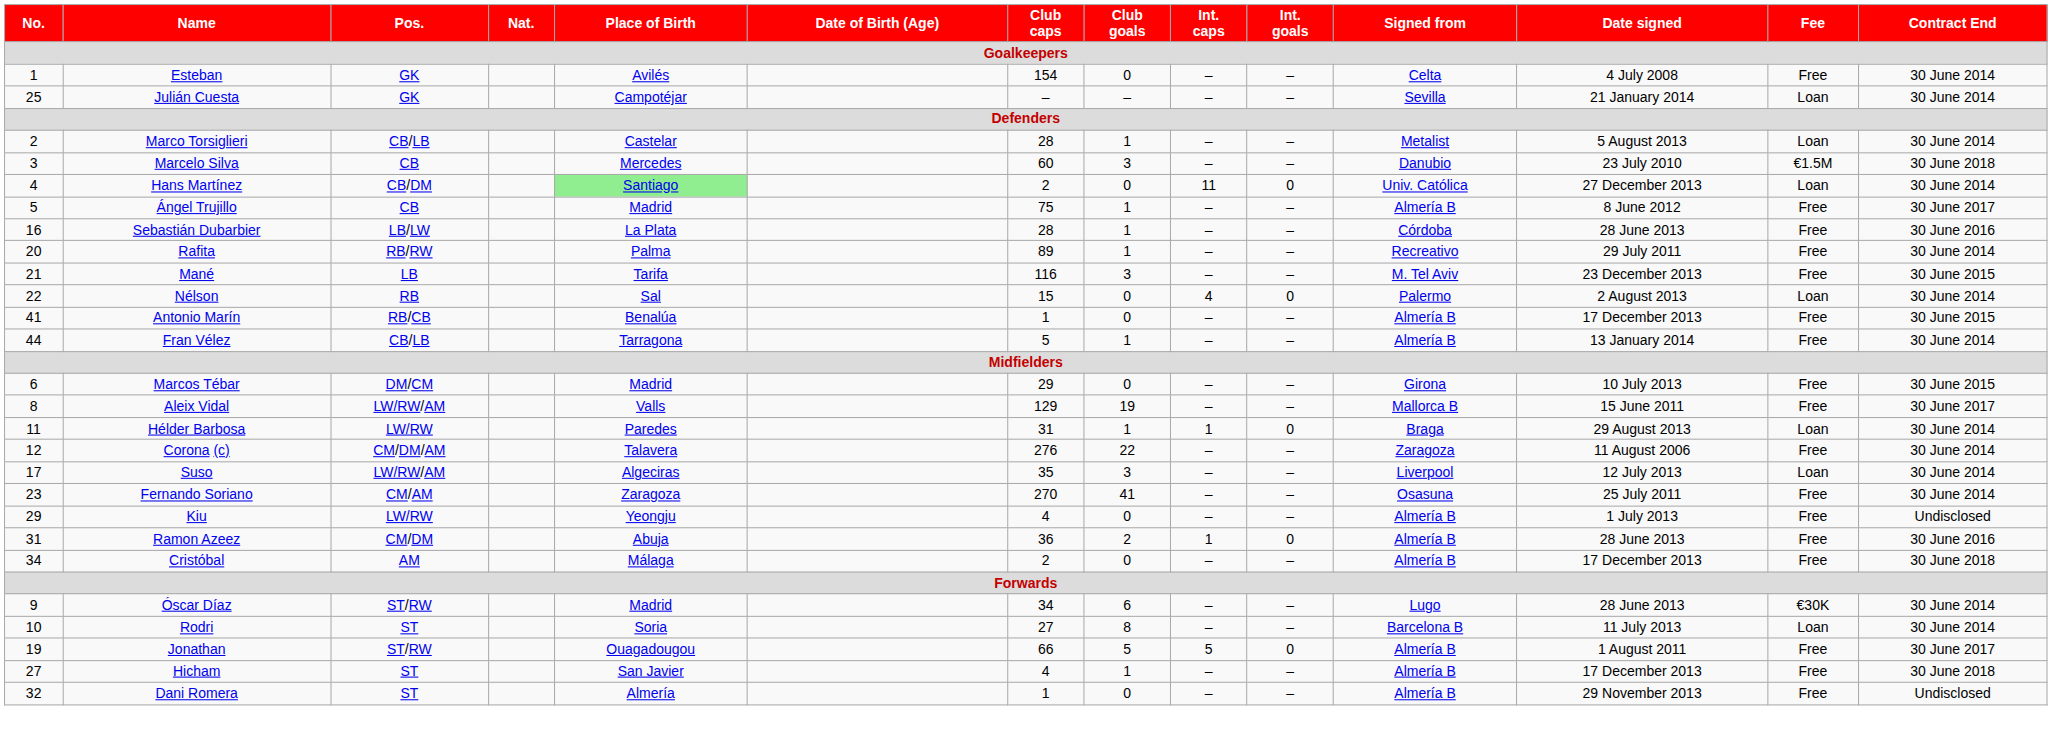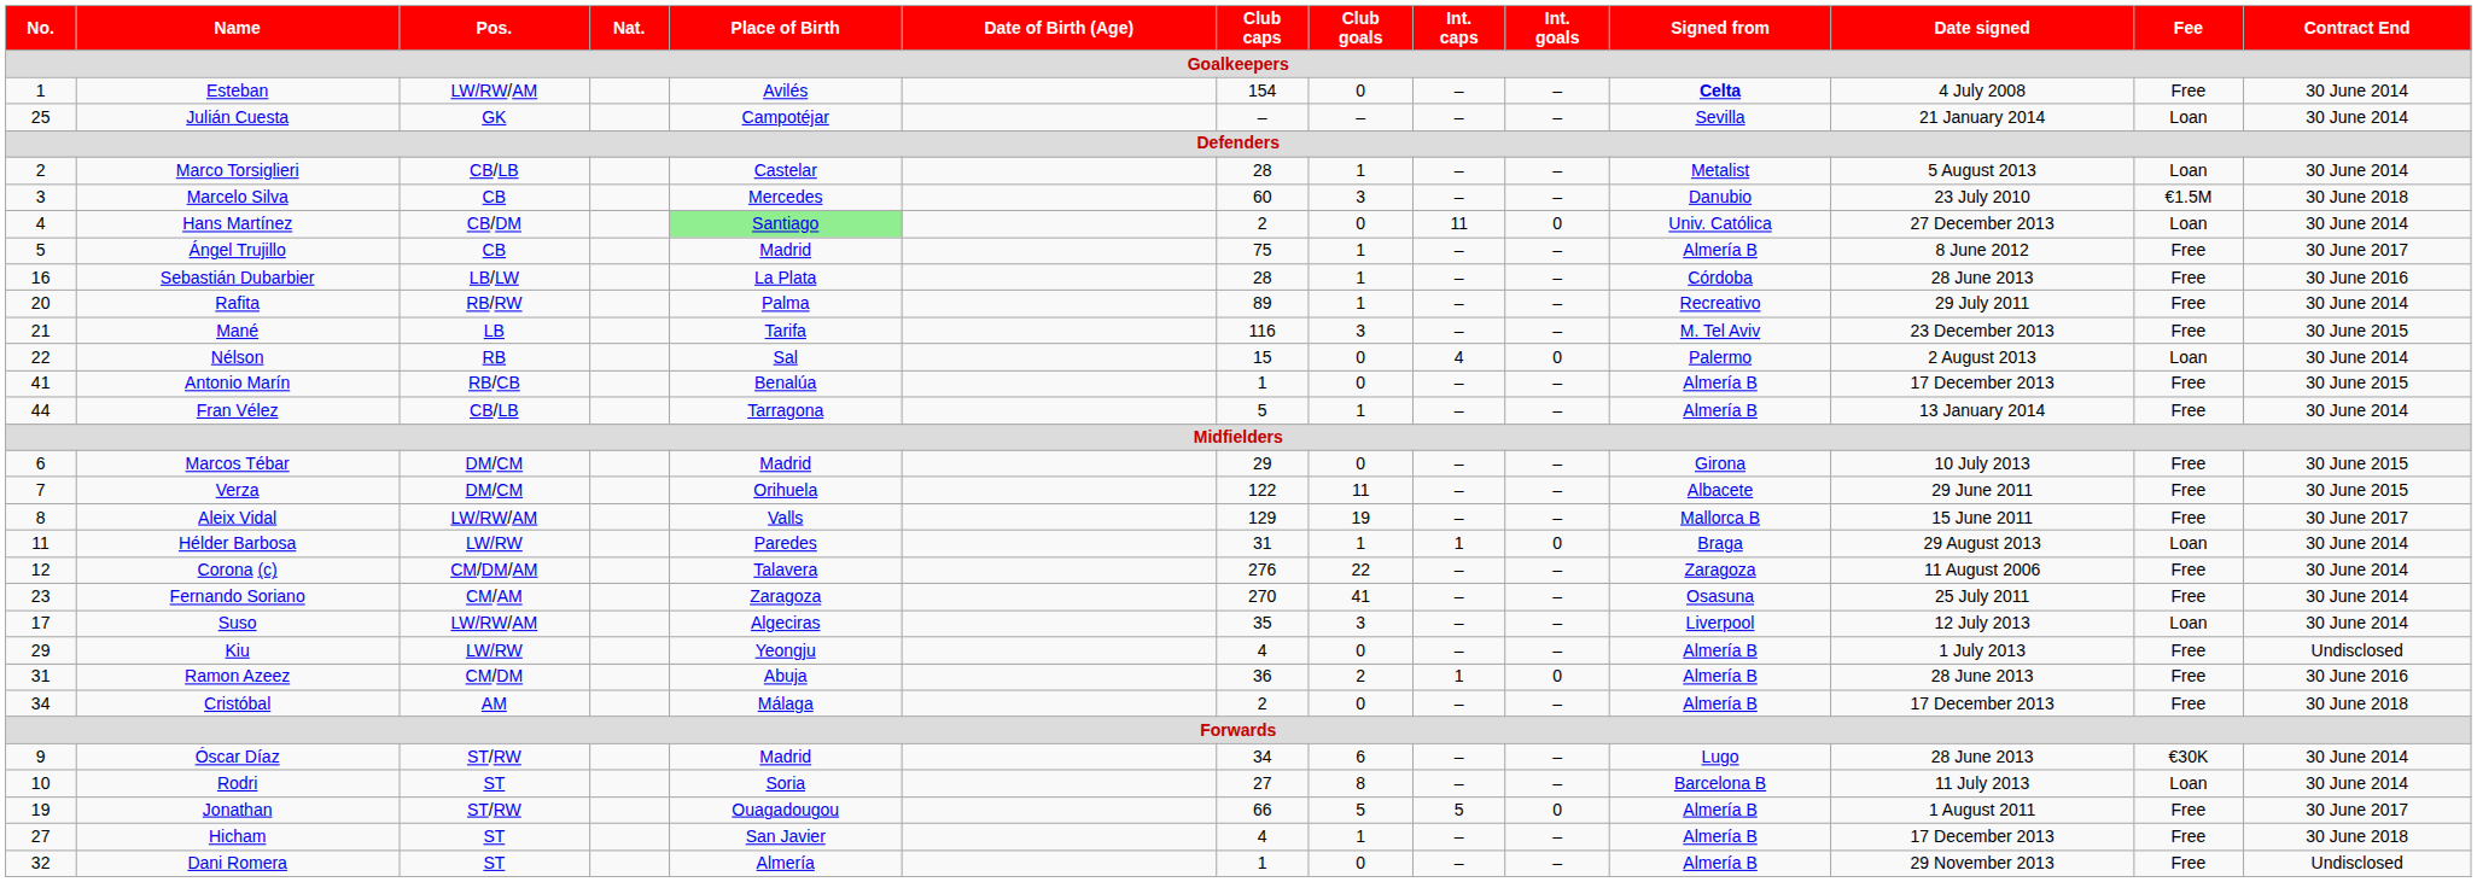Esteban | Pos.: GK -> LW/RW/AM
Esteban | Signed from: normal -> bold
+ row: 7 | Verza | DM/CM | Orihuela | 122 | 11 | – | – | Albacete | 29 June 2011 | Free | 30 June 2015
rows swapped: Suso <-> Fernando Soriano
